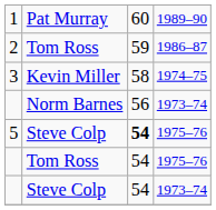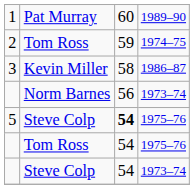2 | column 4: 1986–87 -> 1974–75
3 | column 4: 1974–75 -> 1986–87
